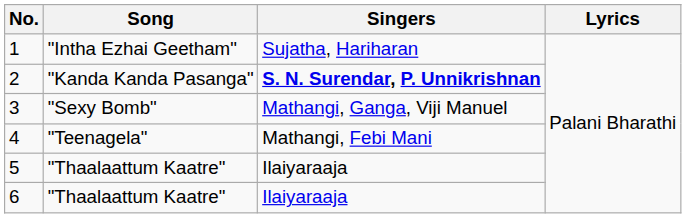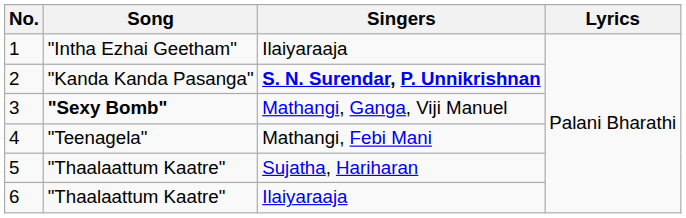1 | Singers: Sujatha, Hariharan -> Ilaiyaraaja
3 | Song: normal -> bold
5 | Singers: Ilaiyaraaja -> Sujatha, Hariharan
